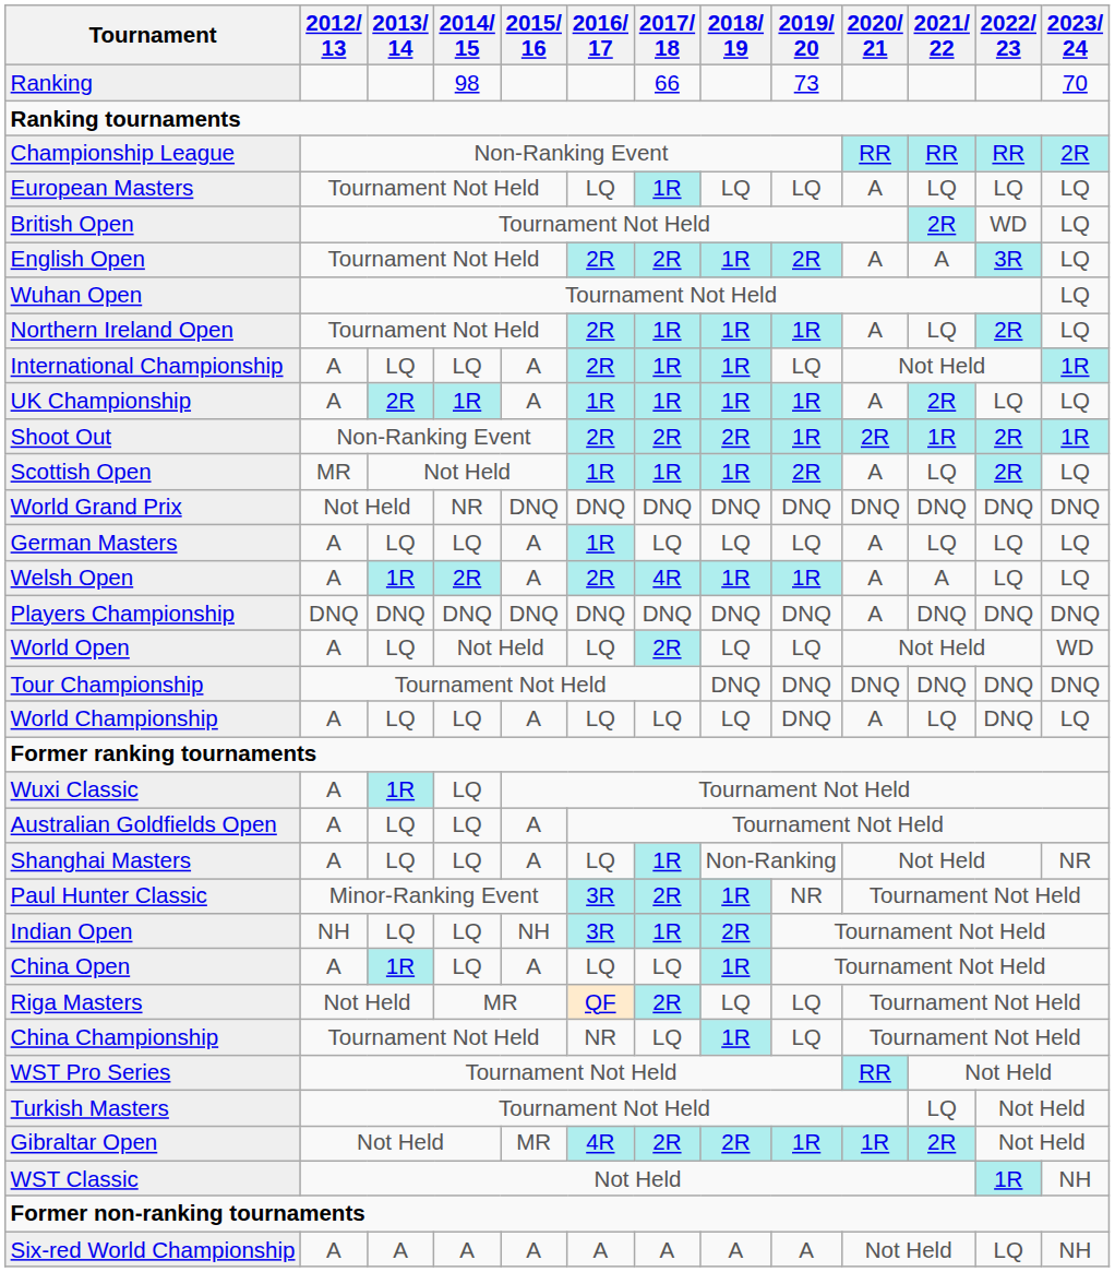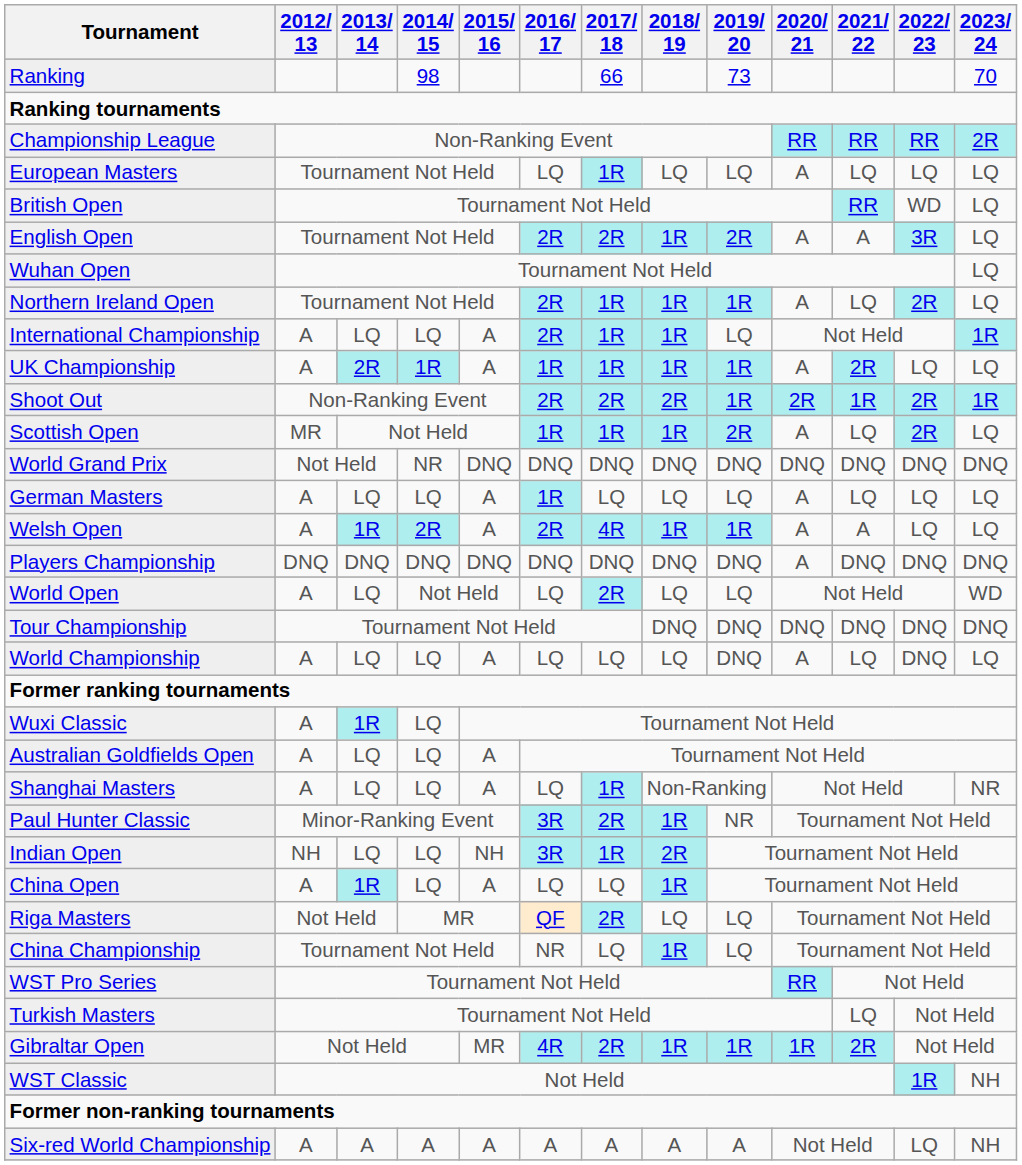British Open | 2021/ 22: 2R -> RR
Gibraltar Open | 2018/ 19: 2R -> 1R
